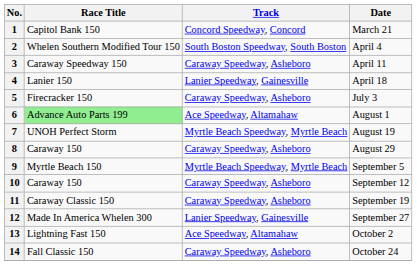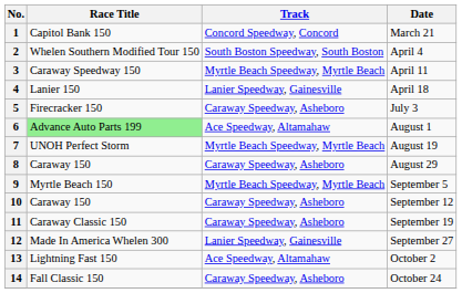3 | Track: Caraway Speedway, Asheboro -> Myrtle Beach Speedway, Myrtle Beach
